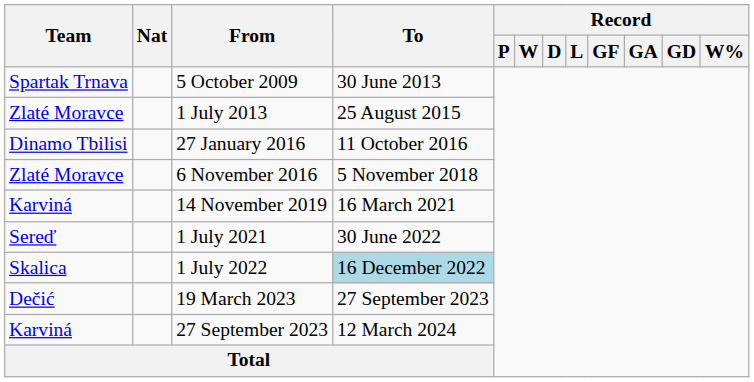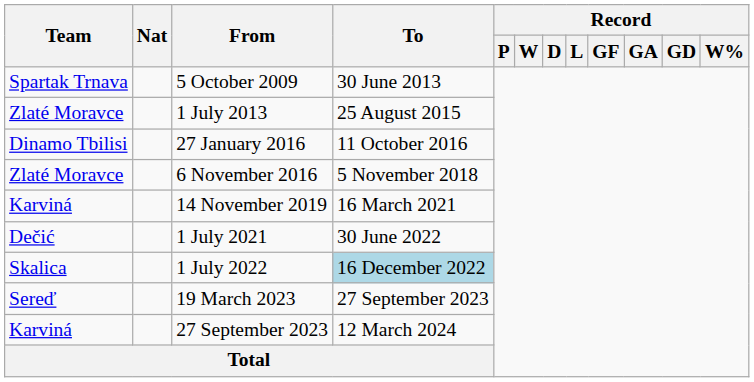1 July 2021 | Team: Sereď -> Dečić
19 March 2023 | Team: Dečić -> Sereď
